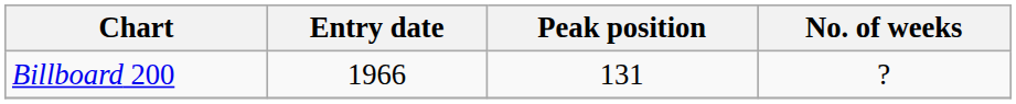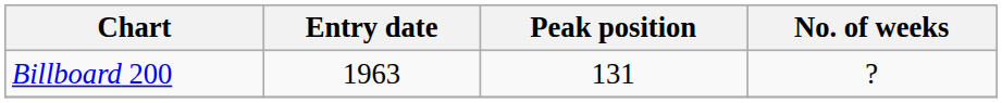Billboard 200 | Entry date: 1966 -> 1963
